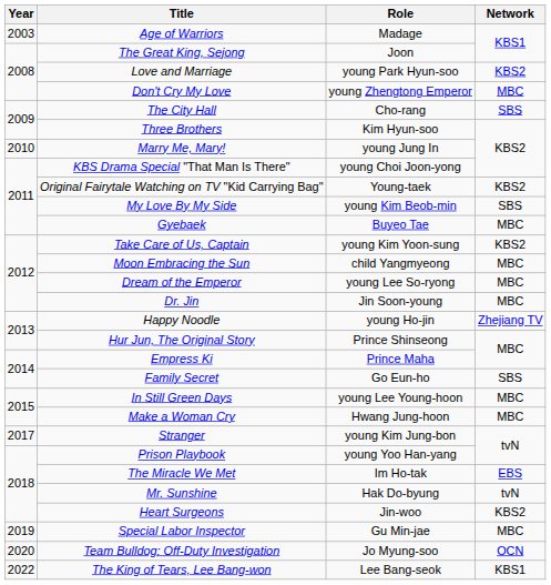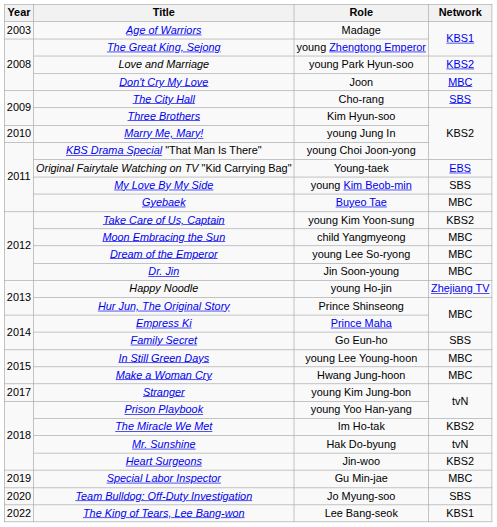The Great King, Sejong | Role: Joon -> young Zhengtong Emperor
Don't Cry My Love | Role: young Zhengtong Emperor -> Joon
Original Fairytale Watching on TV "Kid Carrying Bag" | Network: KBS2 -> EBS
The Miracle We Met | Network: EBS -> KBS2
Team Bulldog: Off-Duty Investigation | Network: OCN -> SBS
